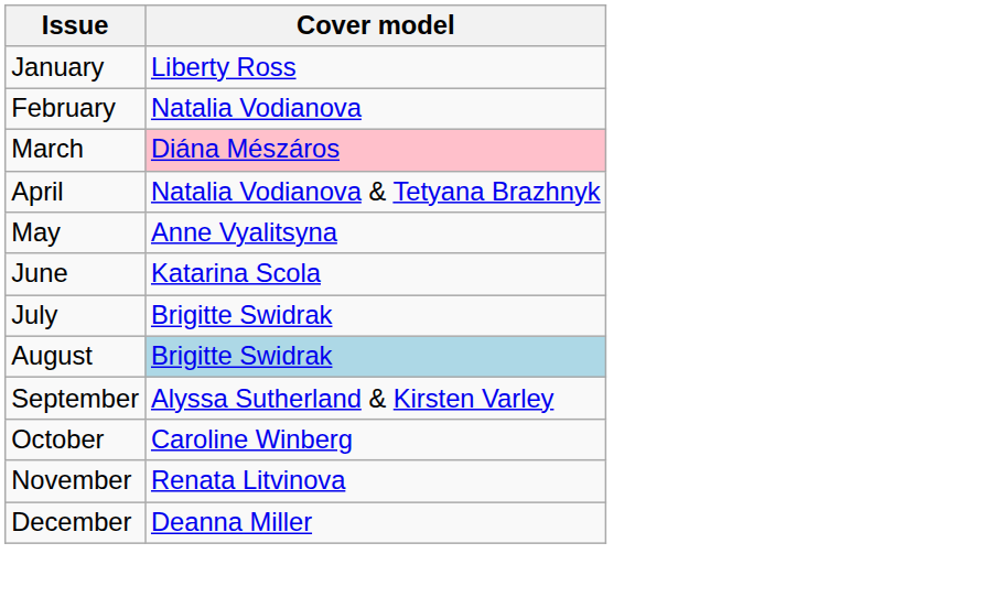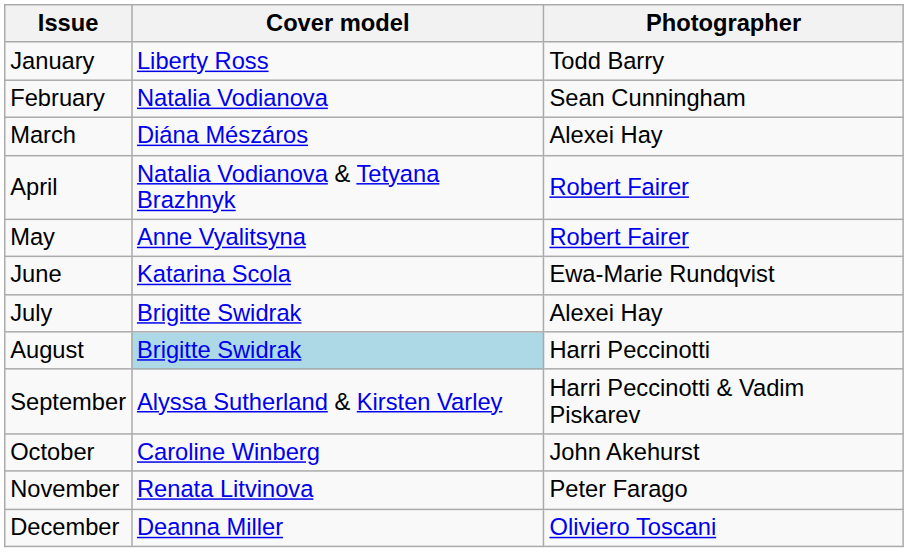+ column: Photographer | Todd Barry | Sean Cunningham | Alexei Hay | Robert Fairer | Robert Fairer | Ewa-Marie Rundqvist | Alexei Hay | Harri Peccinotti | Harri Peccinotti & Vadim Piskarev | John Akehurst | Peter Farago | Oliviero Toscani
March | Cover model: pink background -> no background
